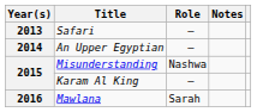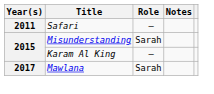Safari | Year(s): 2013 -> 2011
- row: 2014 | An Upper Egyptian | —
Misunderstanding | Role: Nashwa -> Sarah
Mawlana | Year(s): 2016 -> 2017
